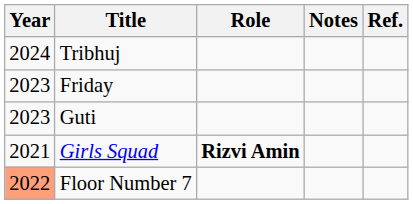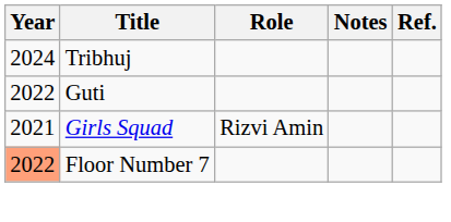- row: 2023 | Friday
Guti | Year: 2023 -> 2022
Girls Squad | Role: bold -> normal
